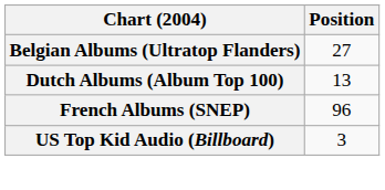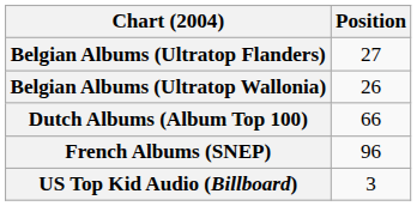+ row: Belgian Albums (Ultratop Wallonia) | 26
Dutch Albums (Album Top 100) | Position: 13 -> 66
